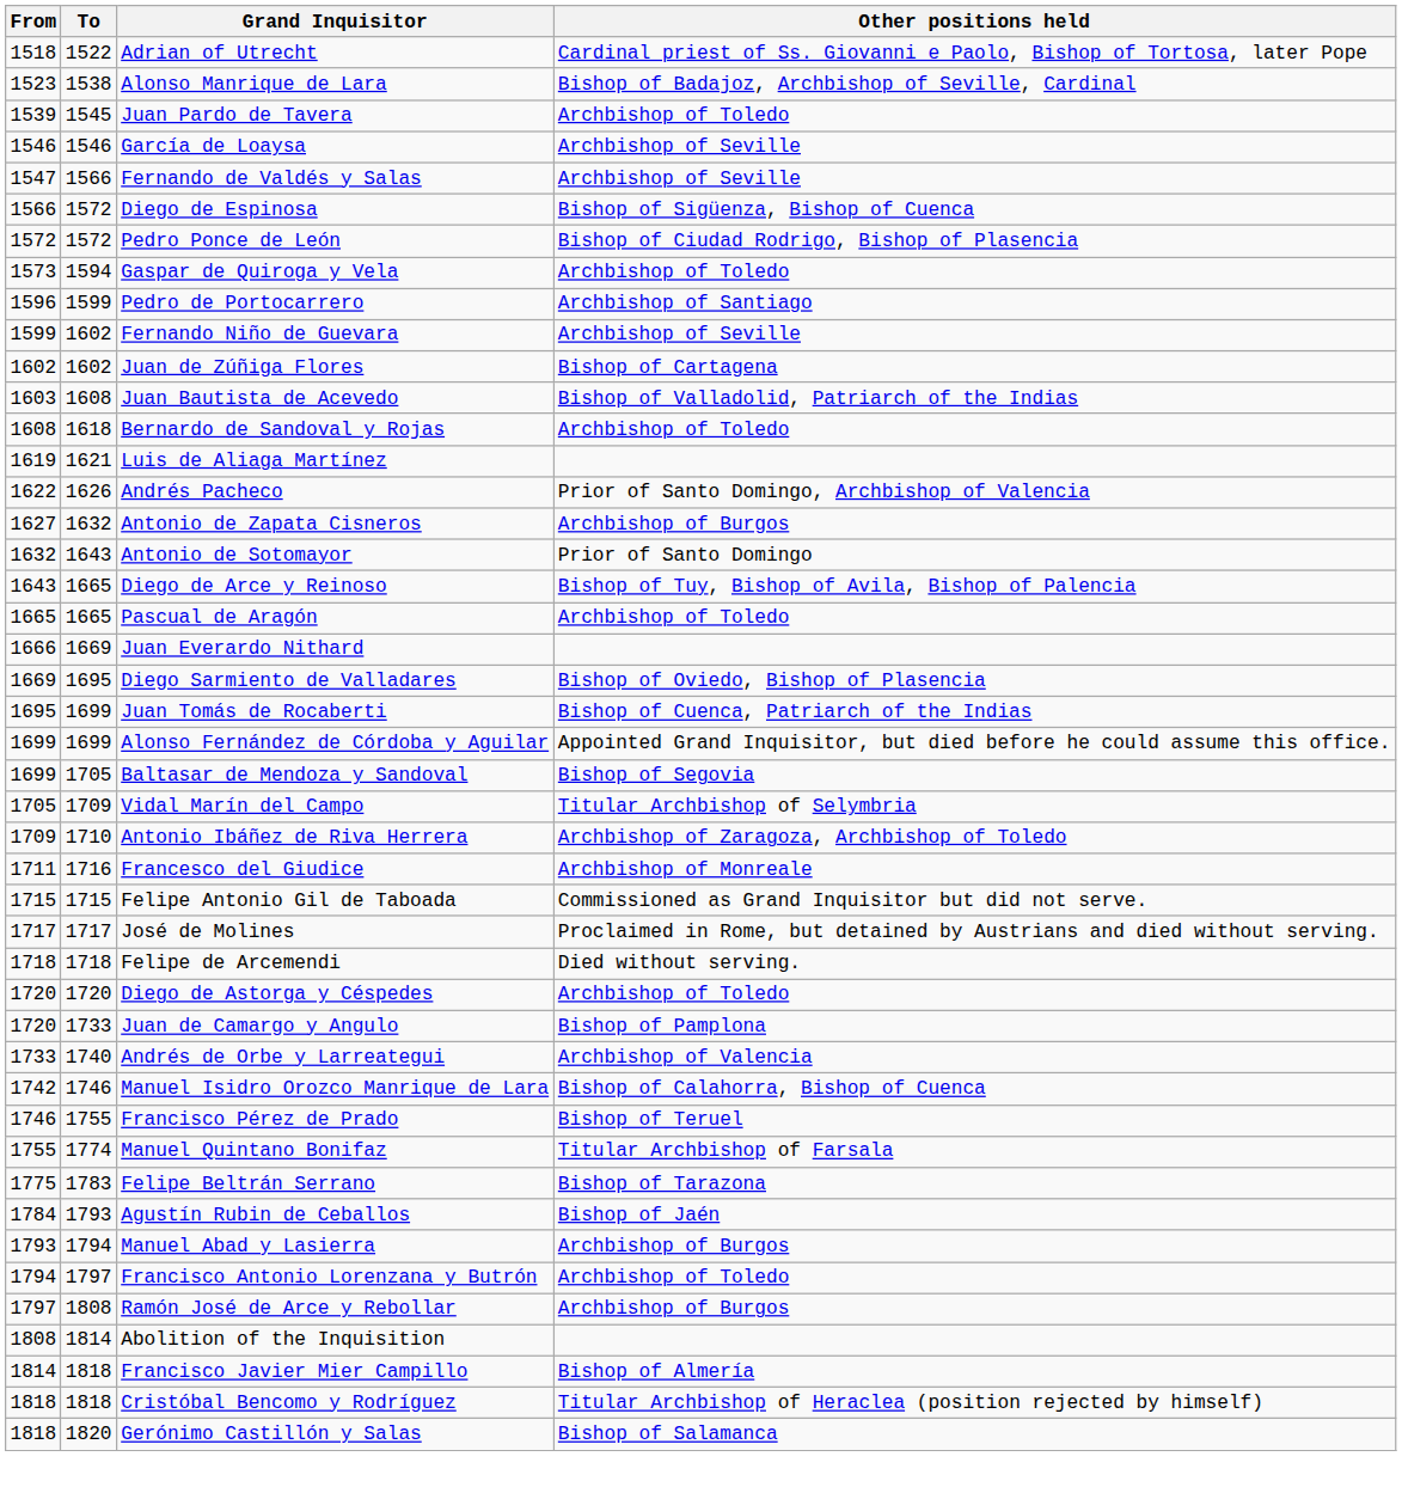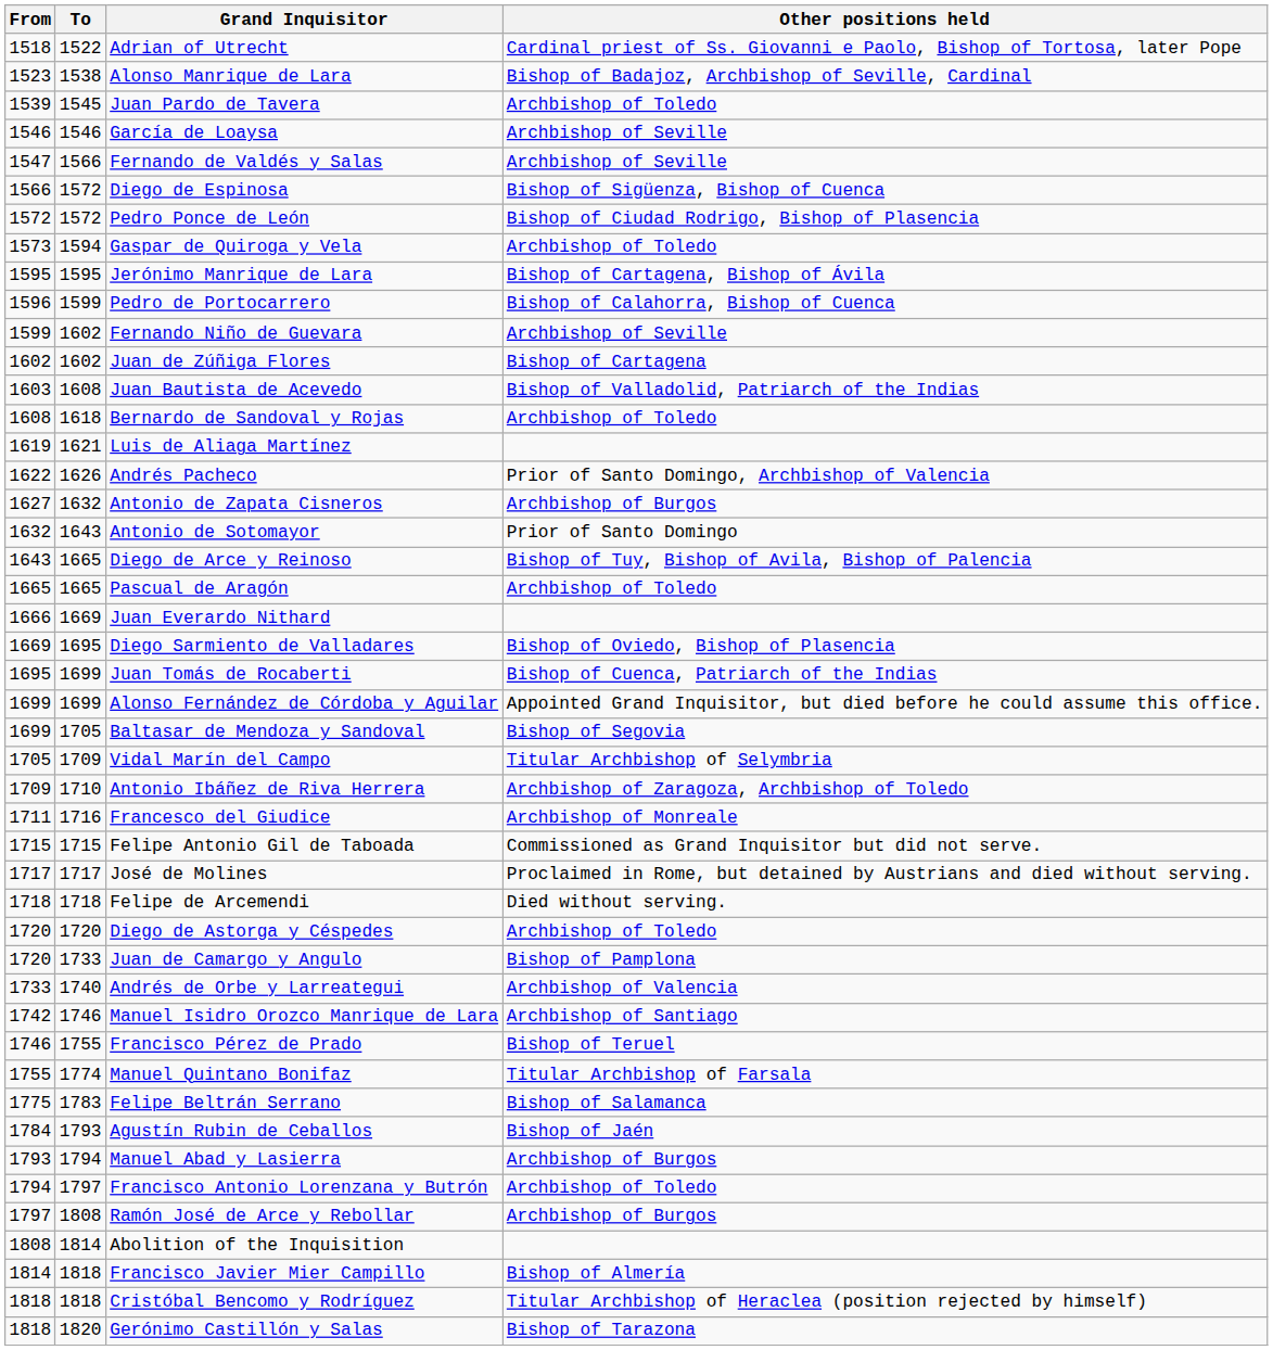+ row: 1595 | 1595 | Jerónimo Manrique de Lara | Bishop of Cartagena, Bishop of Ávila
Pedro de Portocarrero | Other positions held: Archbishop of Santiago -> Bishop of Calahorra, Bishop of Cuenca
Manuel Isidro Orozco Manrique de Lara | Other positions held: Bishop of Calahorra, Bishop of Cuenca -> Archbishop of Santiago
Felipe Beltrán Serrano | Other positions held: Bishop of Tarazona -> Bishop of Salamanca
Gerónimo Castillón y Salas | Other positions held: Bishop of Salamanca -> Bishop of Tarazona
